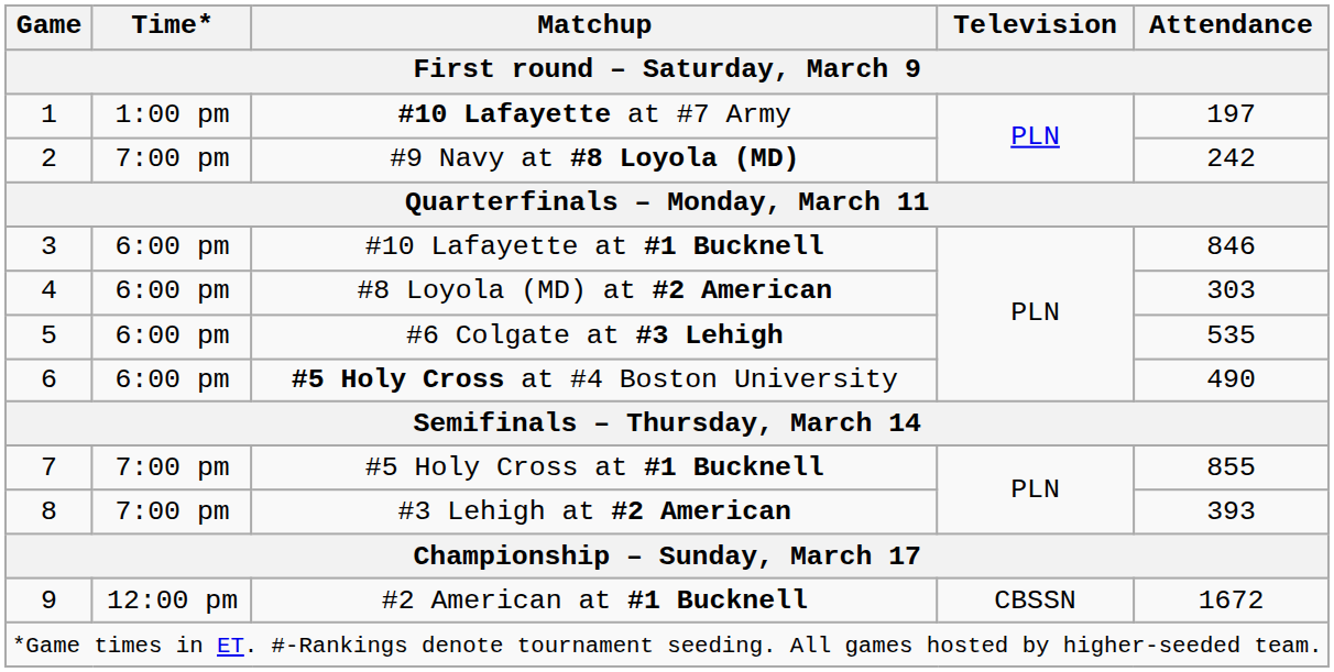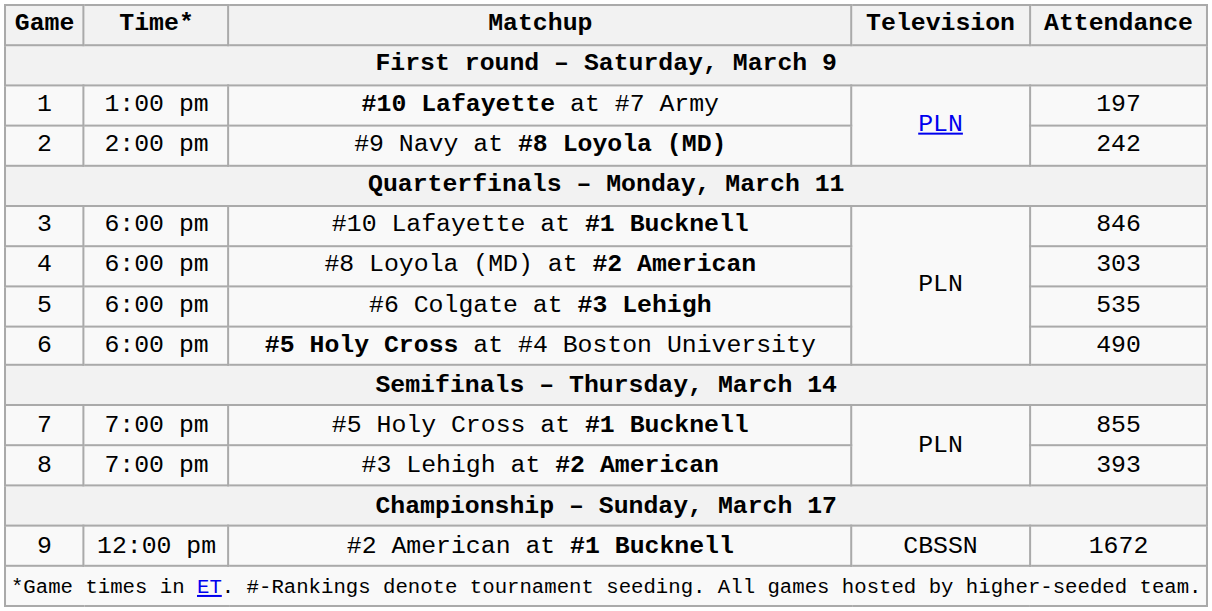#9 Navy at #8 Loyola (MD) | Time*: 7:00 pm -> 2:00 pm
